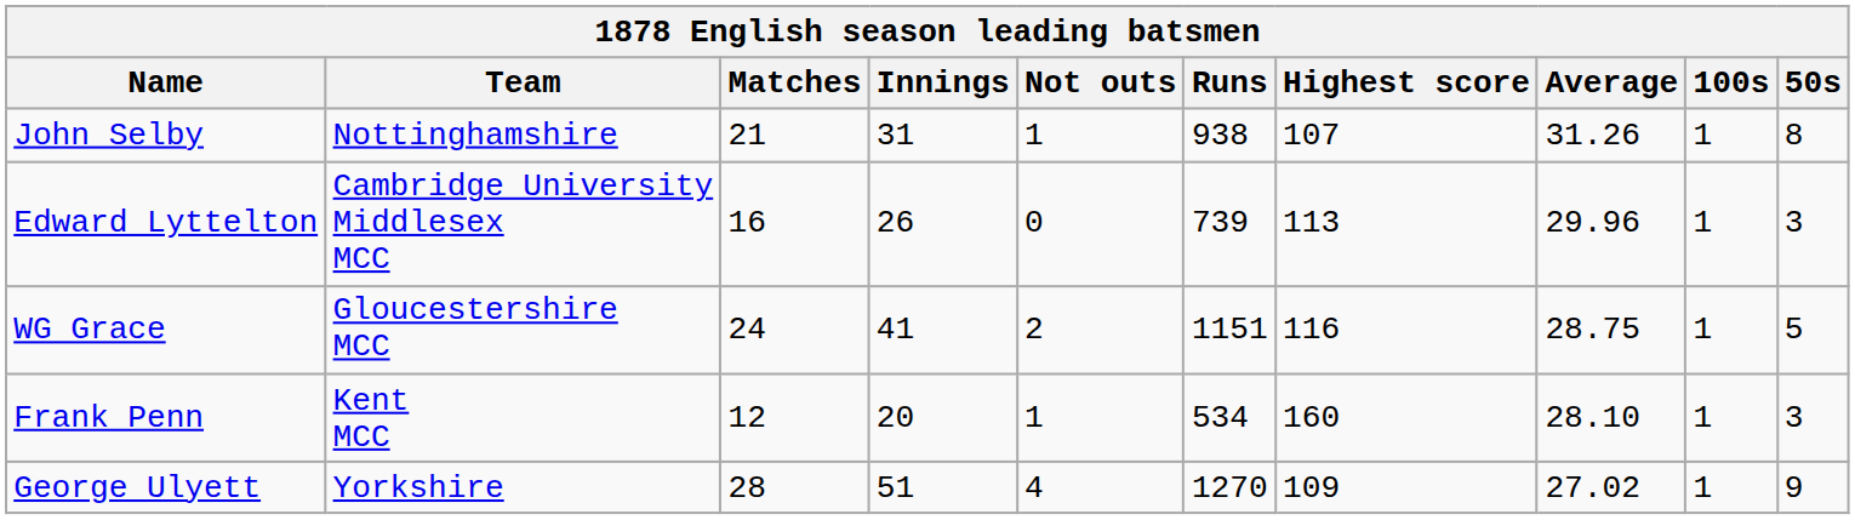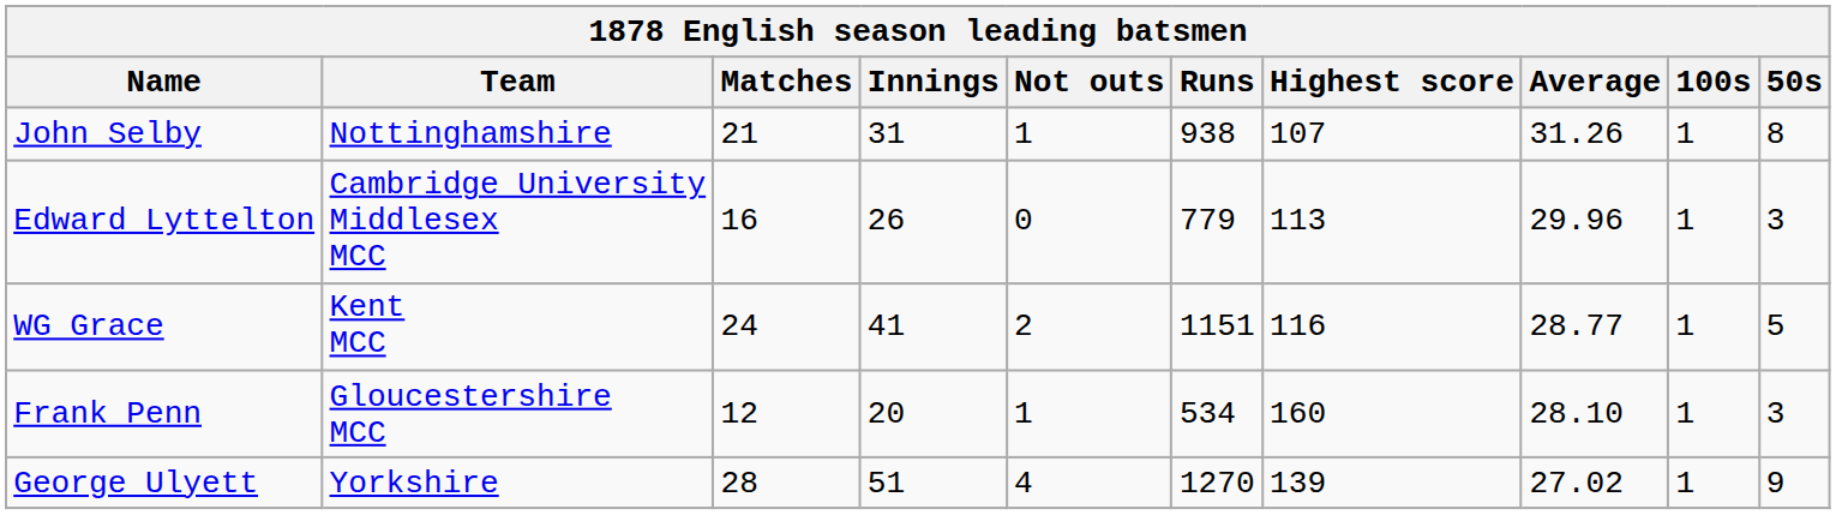Edward Lyttelton | Runs: 739 -> 779
WG Grace | Team: Gloucestershire MCC -> Kent MCC
WG Grace | Average: 28.75 -> 28.77
Frank Penn | Team: Kent MCC -> Gloucestershire MCC
George Ulyett | Highest score: 109 -> 139
